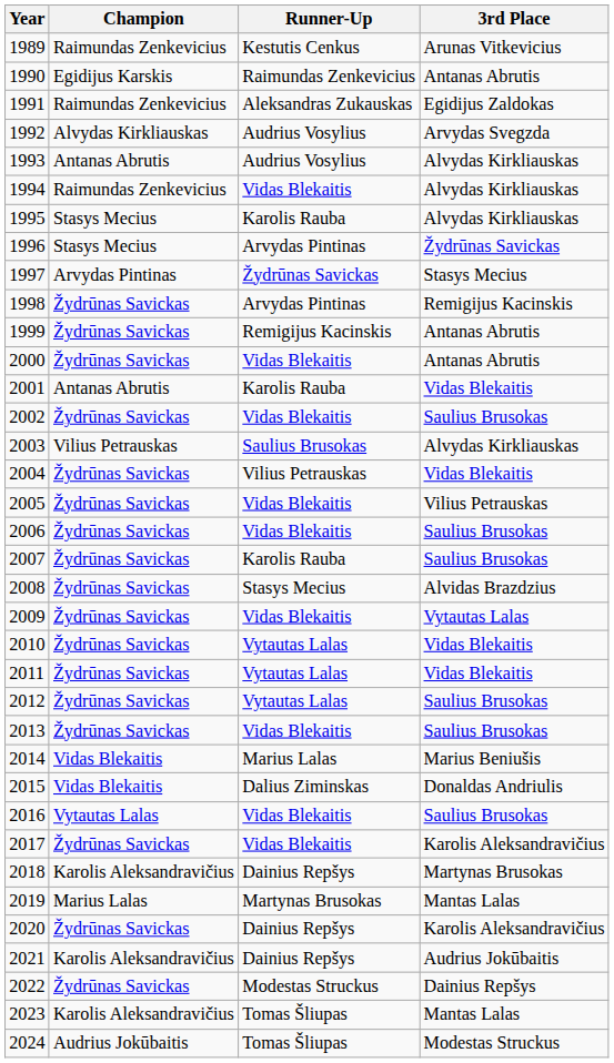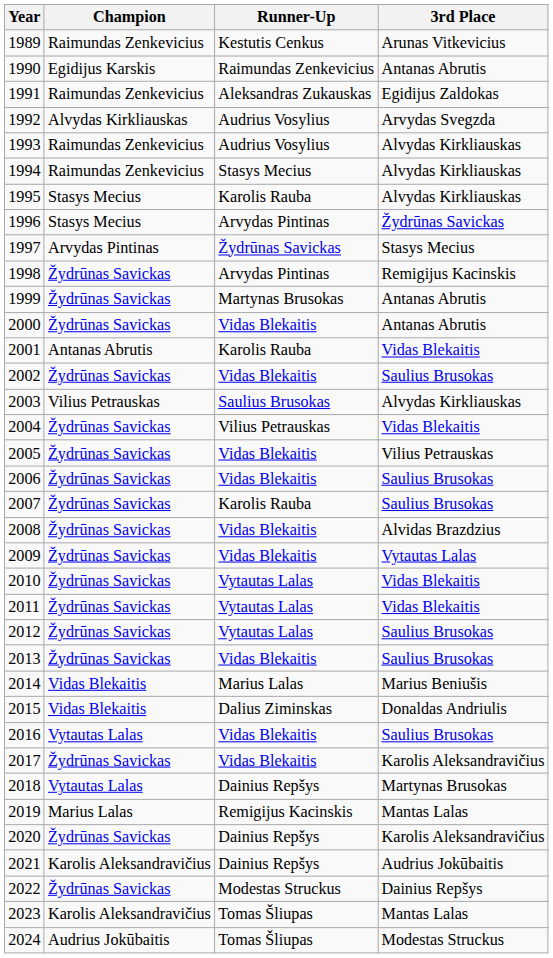1993 | Champion: Antanas Abrutis -> Raimundas Zenkevicius
1994 | Runner-Up: Vidas Blekaitis -> Stasys Mecius
1999 | Runner-Up: Remigijus Kacinskis -> Martynas Brusokas
2008 | Runner-Up: Stasys Mecius -> Vidas Blekaitis
2018 | Champion: Karolis Aleksandravičius -> Vytautas Lalas
2019 | Runner-Up: Martynas Brusokas -> Remigijus Kacinskis
